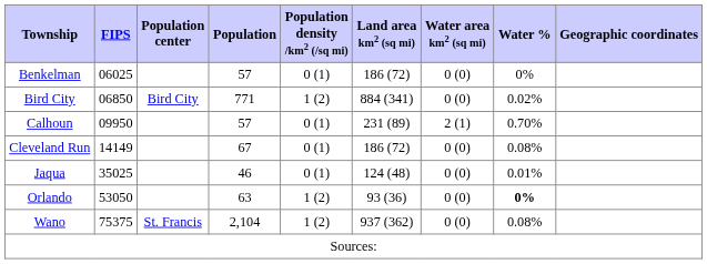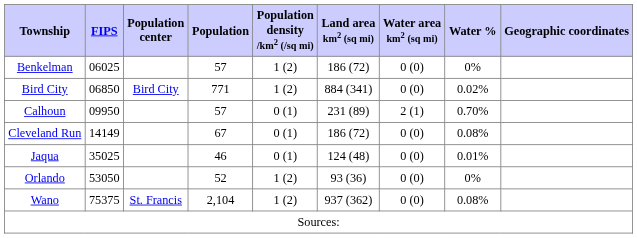Benkelman | Population density /km2 (/sq mi): 0 (1) -> 1 (2)
Orlando | Population: 63 -> 52
Orlando | Water %: bold -> normal
